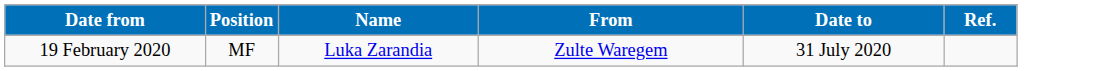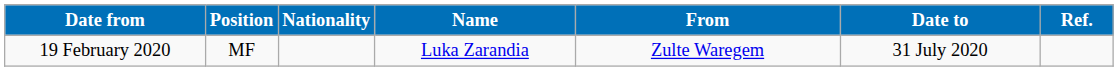+ column: Nationality
